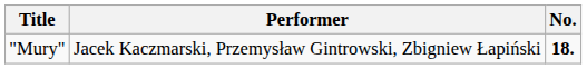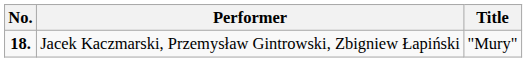columns swapped: No. <-> Title
